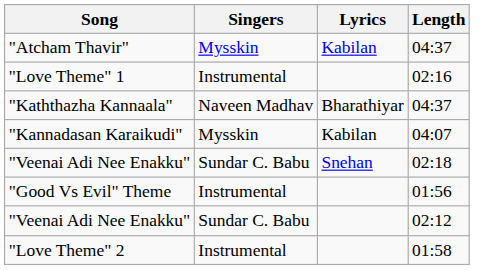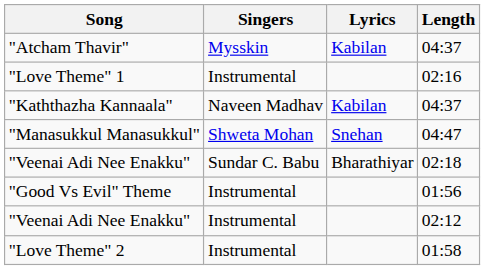"Kaththazha Kannaala" | Lyrics: Bharathiyar -> Kabilan
+ row: "Manasukkul Manasukkul" | Shweta Mohan | Snehan | 04:47
- row: "Kannadasan Karaikudi" | Mysskin | Kabilan | 04:07
"Veenai Adi Nee Enakku" / 02:18 | Lyrics: Snehan -> Bharathiyar
"Veenai Adi Nee Enakku" / 02:12 | Singers: Sundar C. Babu -> Instrumental
